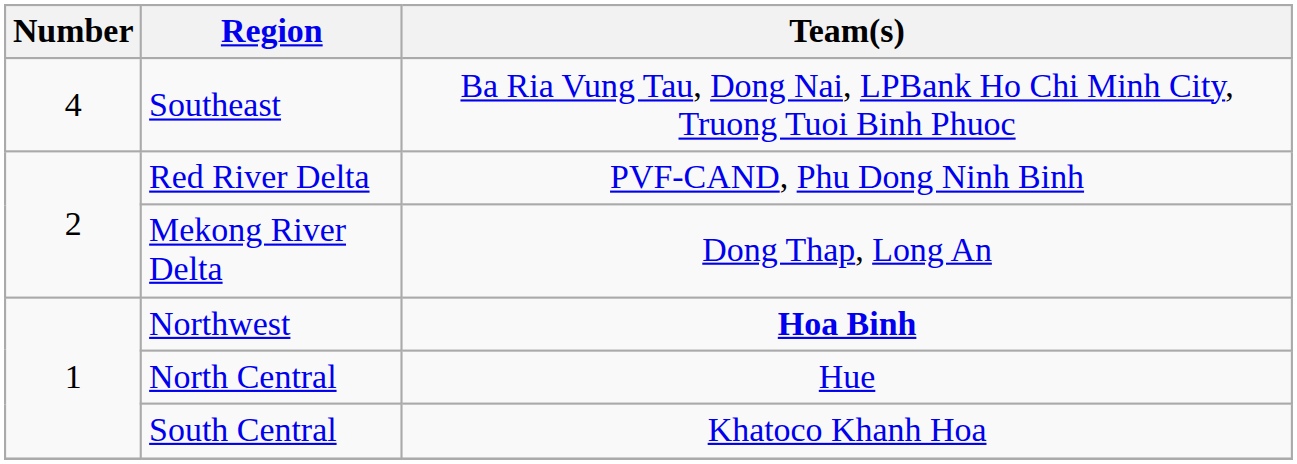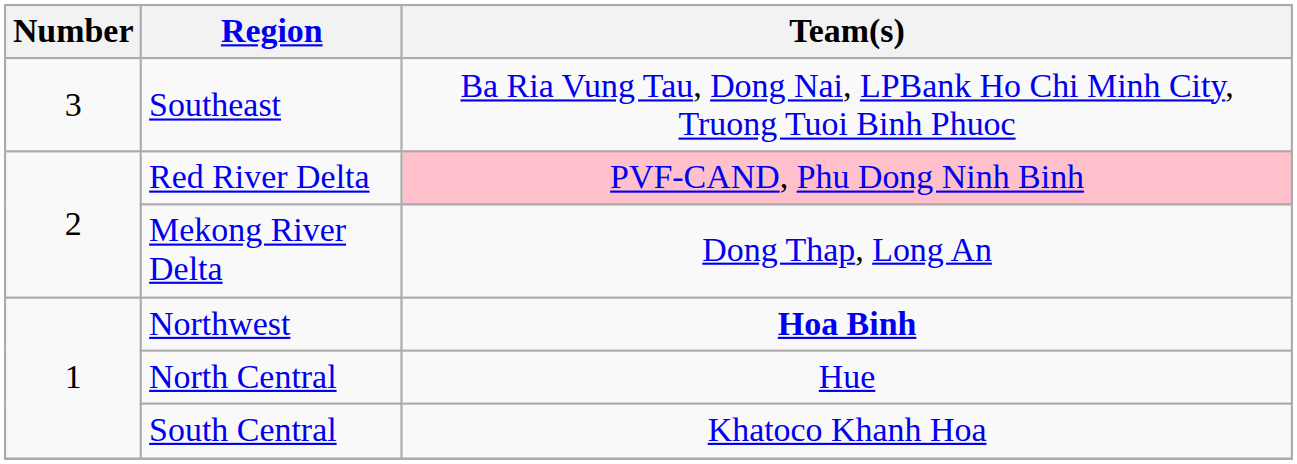Southeast | Number: 4 -> 3
Red River Delta | Team(s): no background -> pink background
